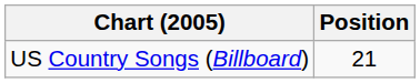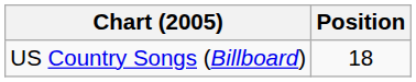US Country Songs (Billboard) | Position: 21 -> 18
